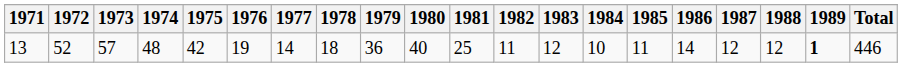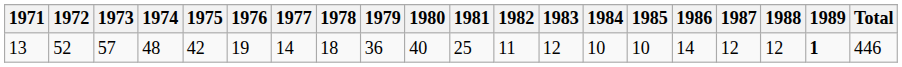13 | 1985: 11 -> 10
